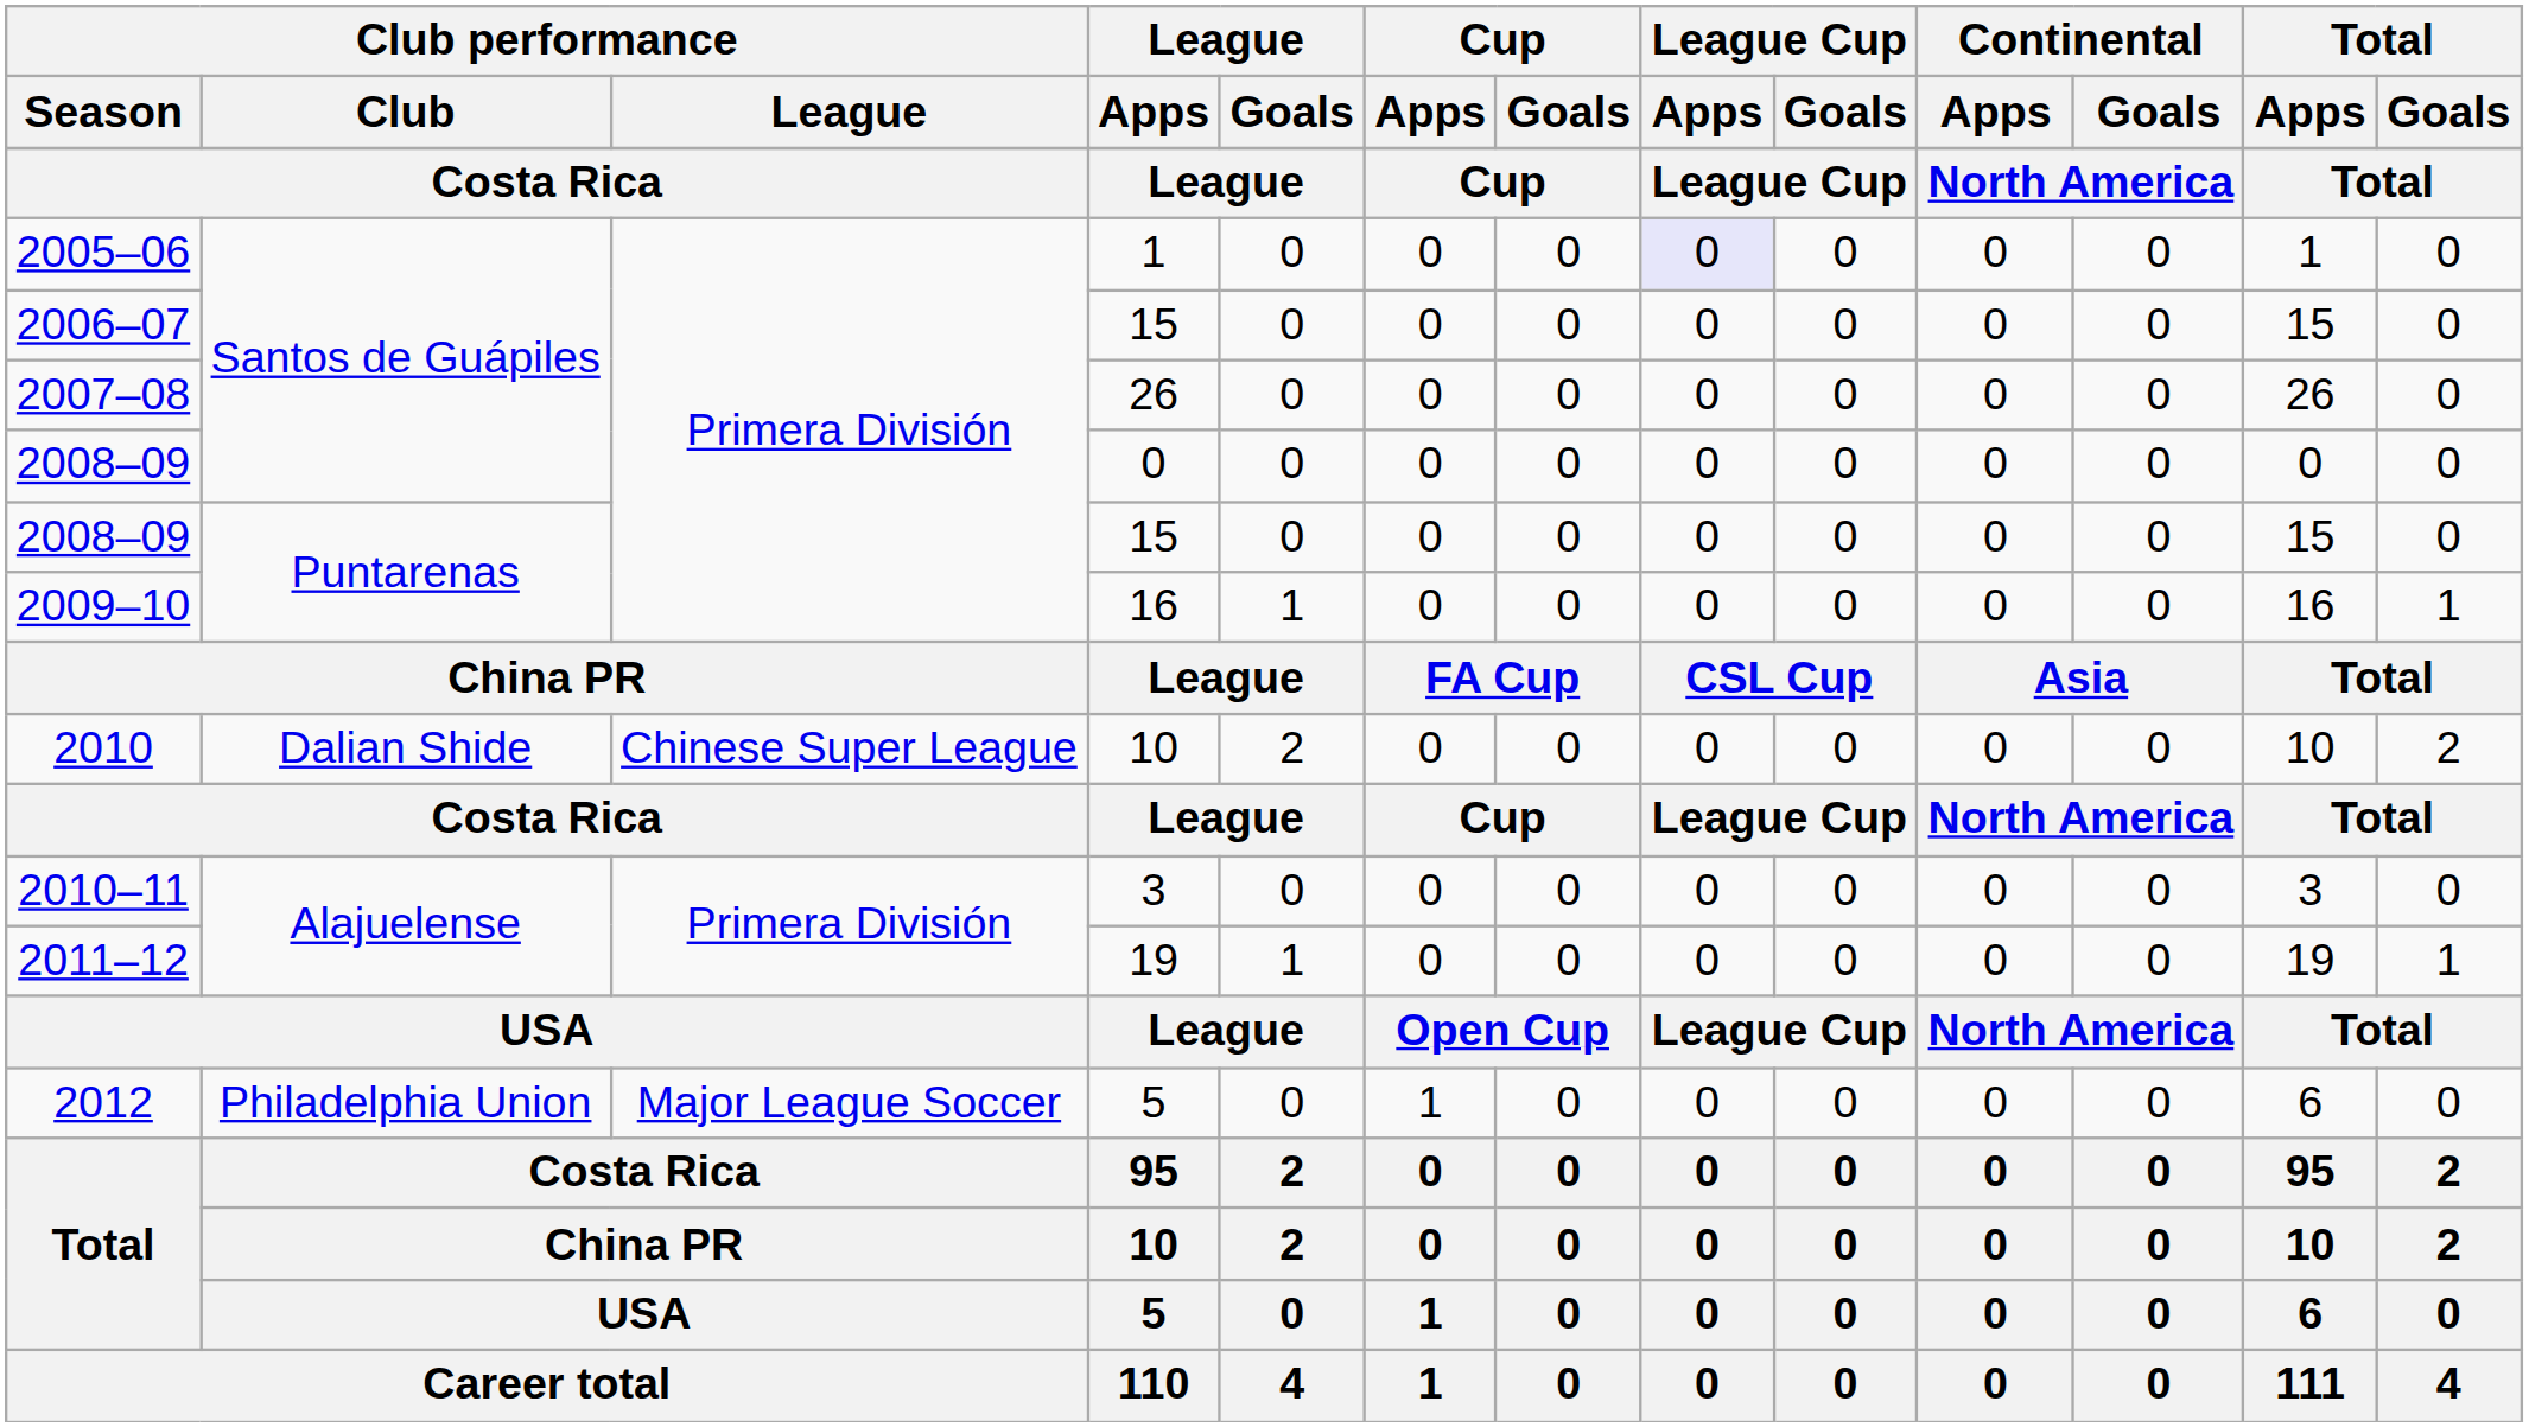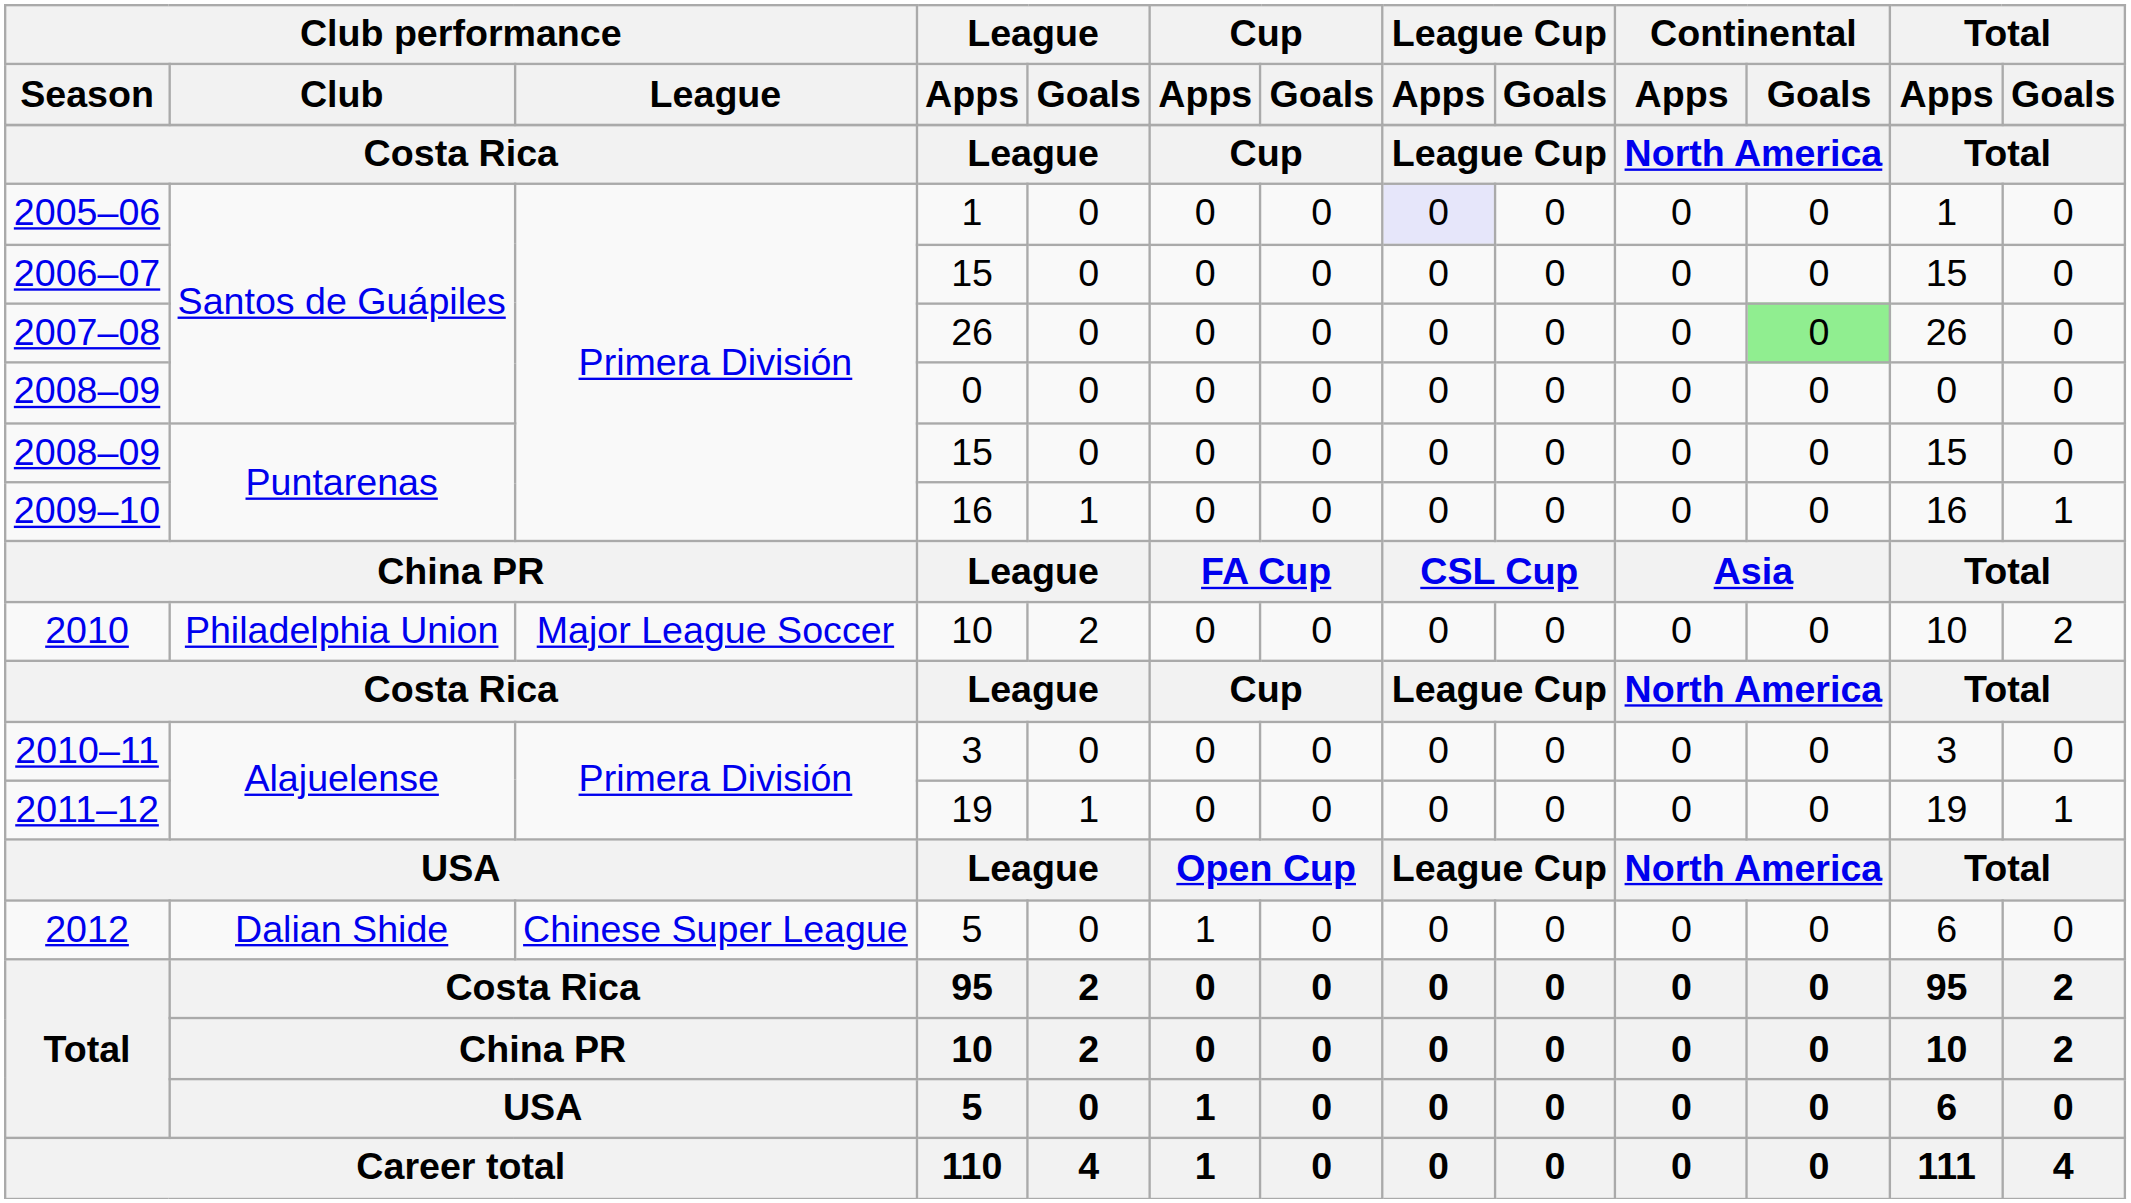2007–08 | Continental / Goals: no background -> lightgreen background
2010 | Club performance / Club: Dalian Shide -> Philadelphia Union
2010 | Club performance / League: Chinese Super League -> Major League Soccer
2012 | Club performance / Club: Philadelphia Union -> Dalian Shide
2012 | Club performance / League: Major League Soccer -> Chinese Super League
